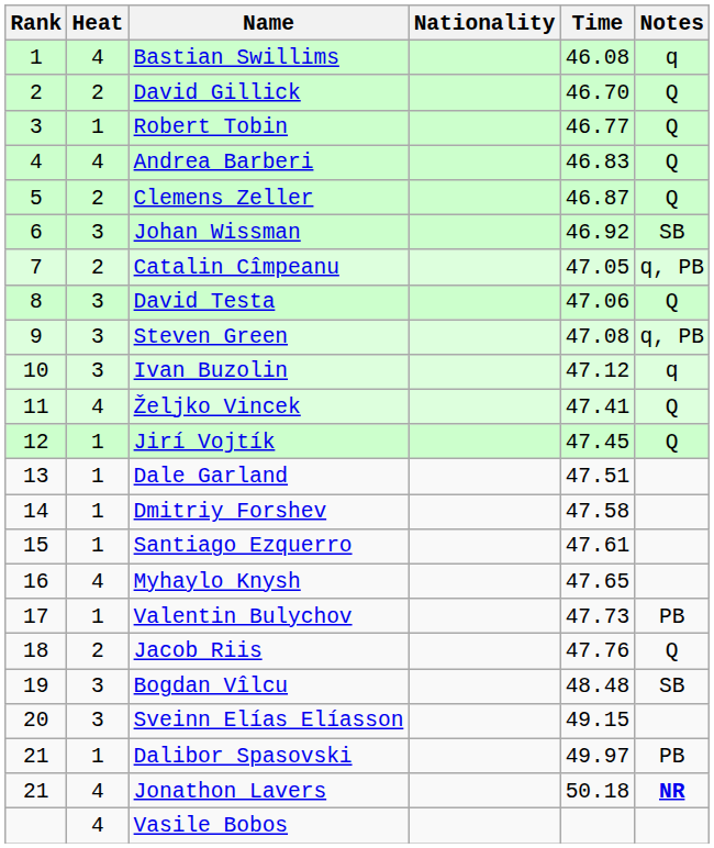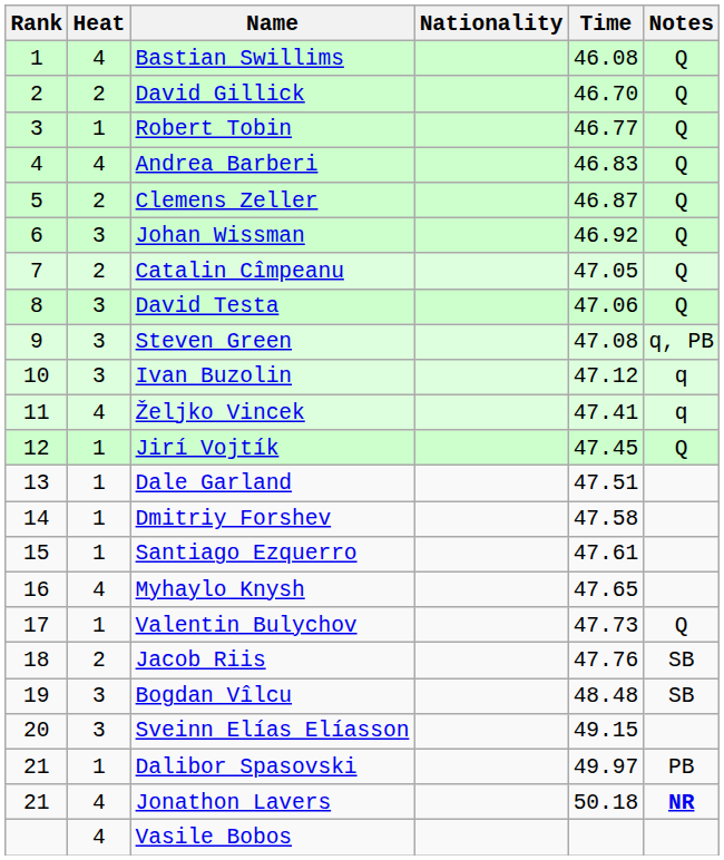Bastian Swillims | Notes: q -> Q
Johan Wissman | Notes: SB -> Q
Catalin Cîmpeanu | Notes: q, PB -> Q
Željko Vincek | Notes: Q -> q
Valentin Bulychov | Notes: PB -> Q
Jacob Riis | Notes: Q -> SB
